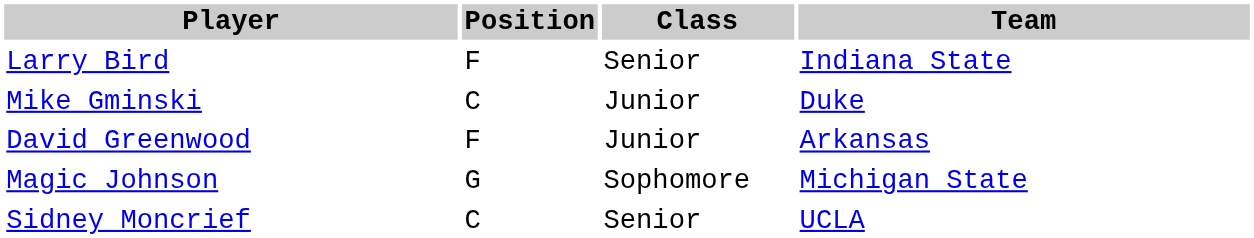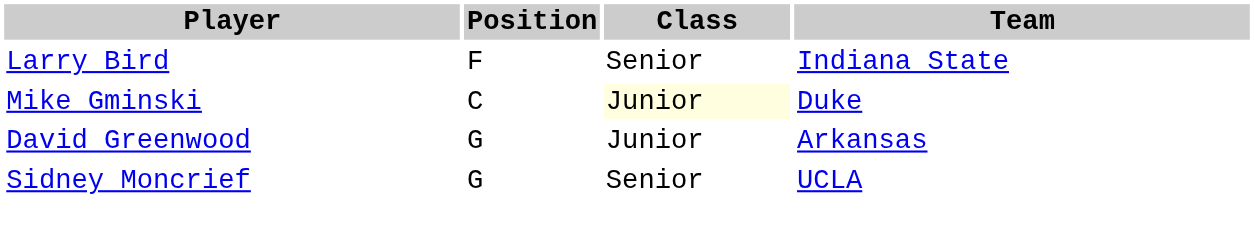Mike Gminski | Class: no background -> lightyellow background
David Greenwood | Position: F -> G
- row: Magic Johnson | G | Sophomore | Michigan State
Sidney Moncrief | Position: C -> G
